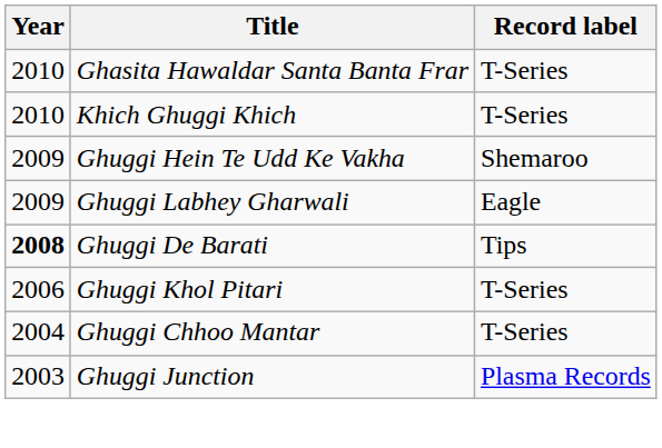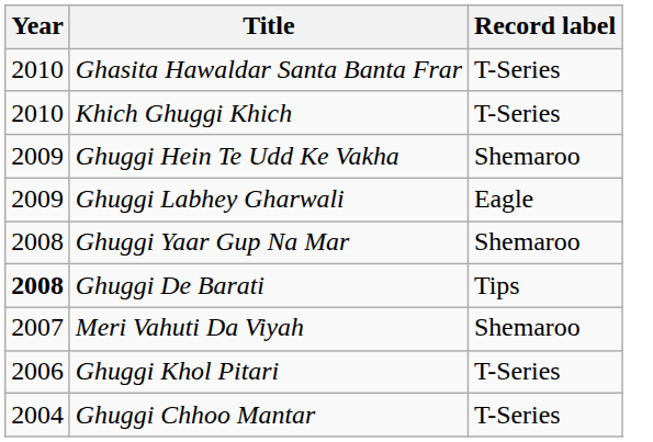+ row: 2008 | Ghuggi Yaar Gup Na Mar | Shemaroo
+ row: 2007 | Meri Vahuti Da Viyah | Shemaroo
- row: 2003 | Ghuggi Junction | Plasma Records
